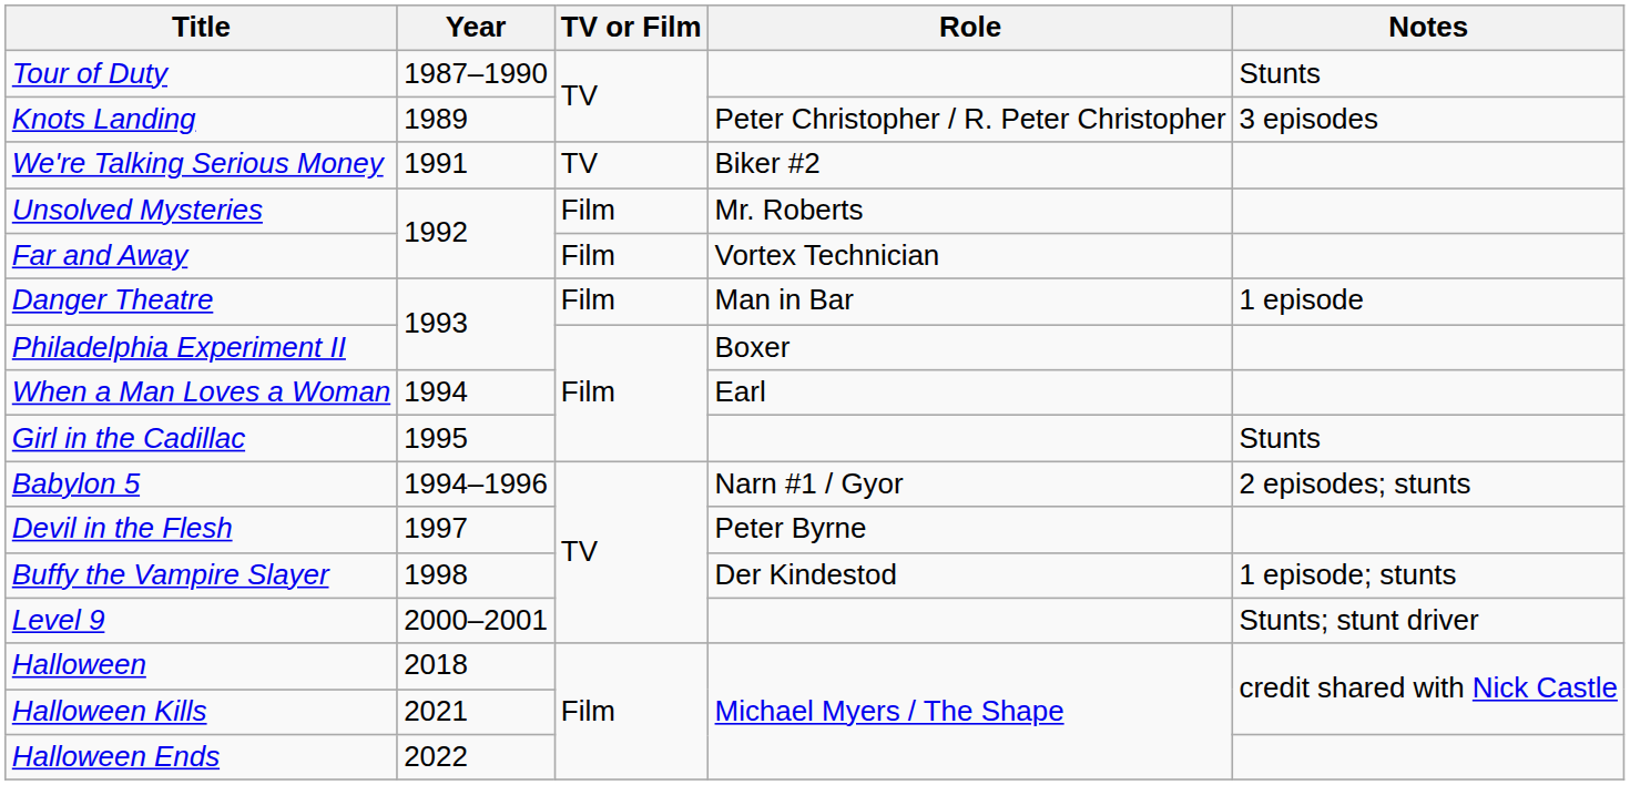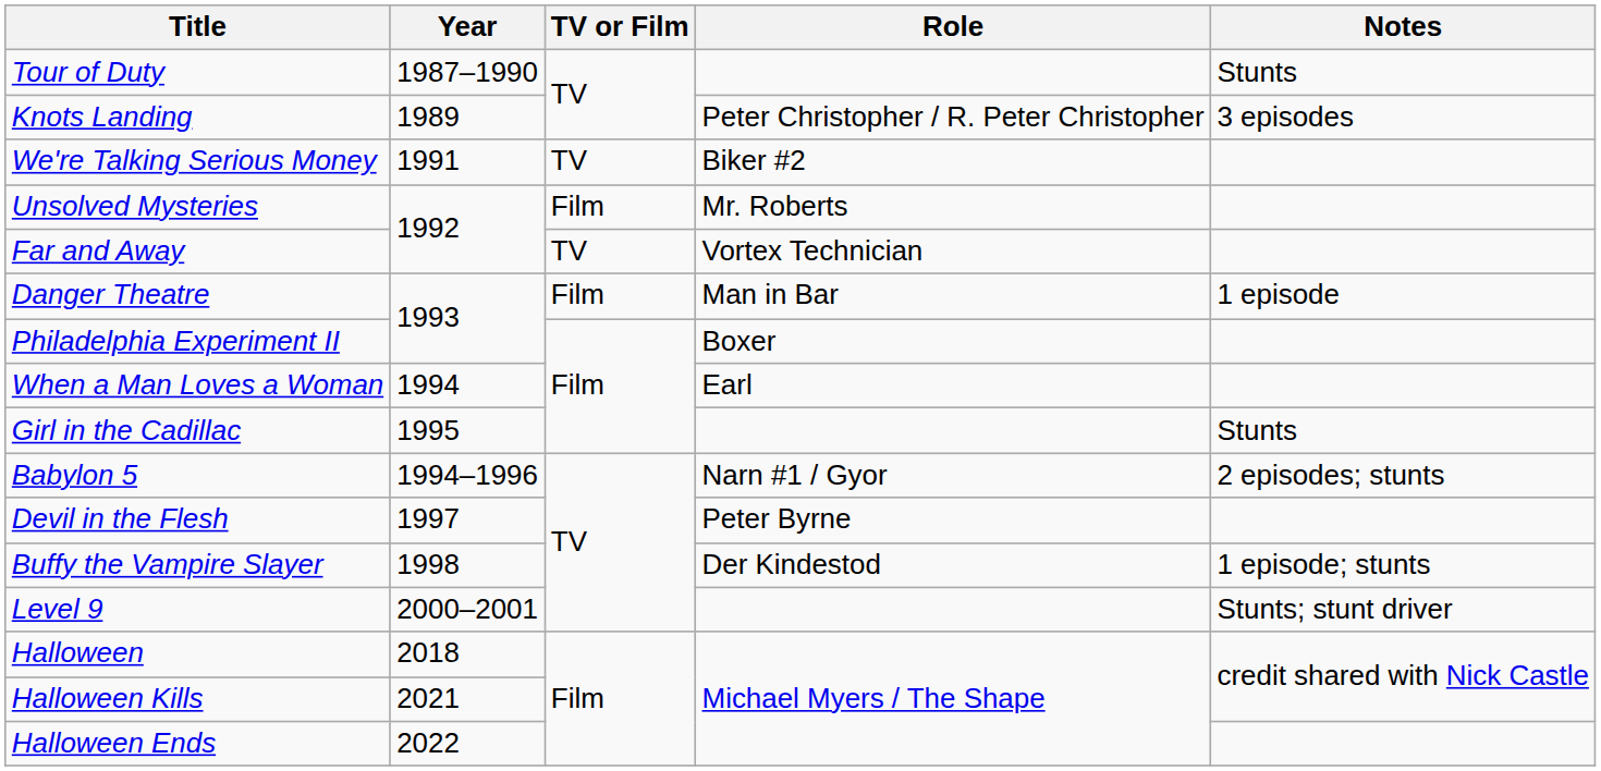Far and Away | TV or Film: Film -> TV
